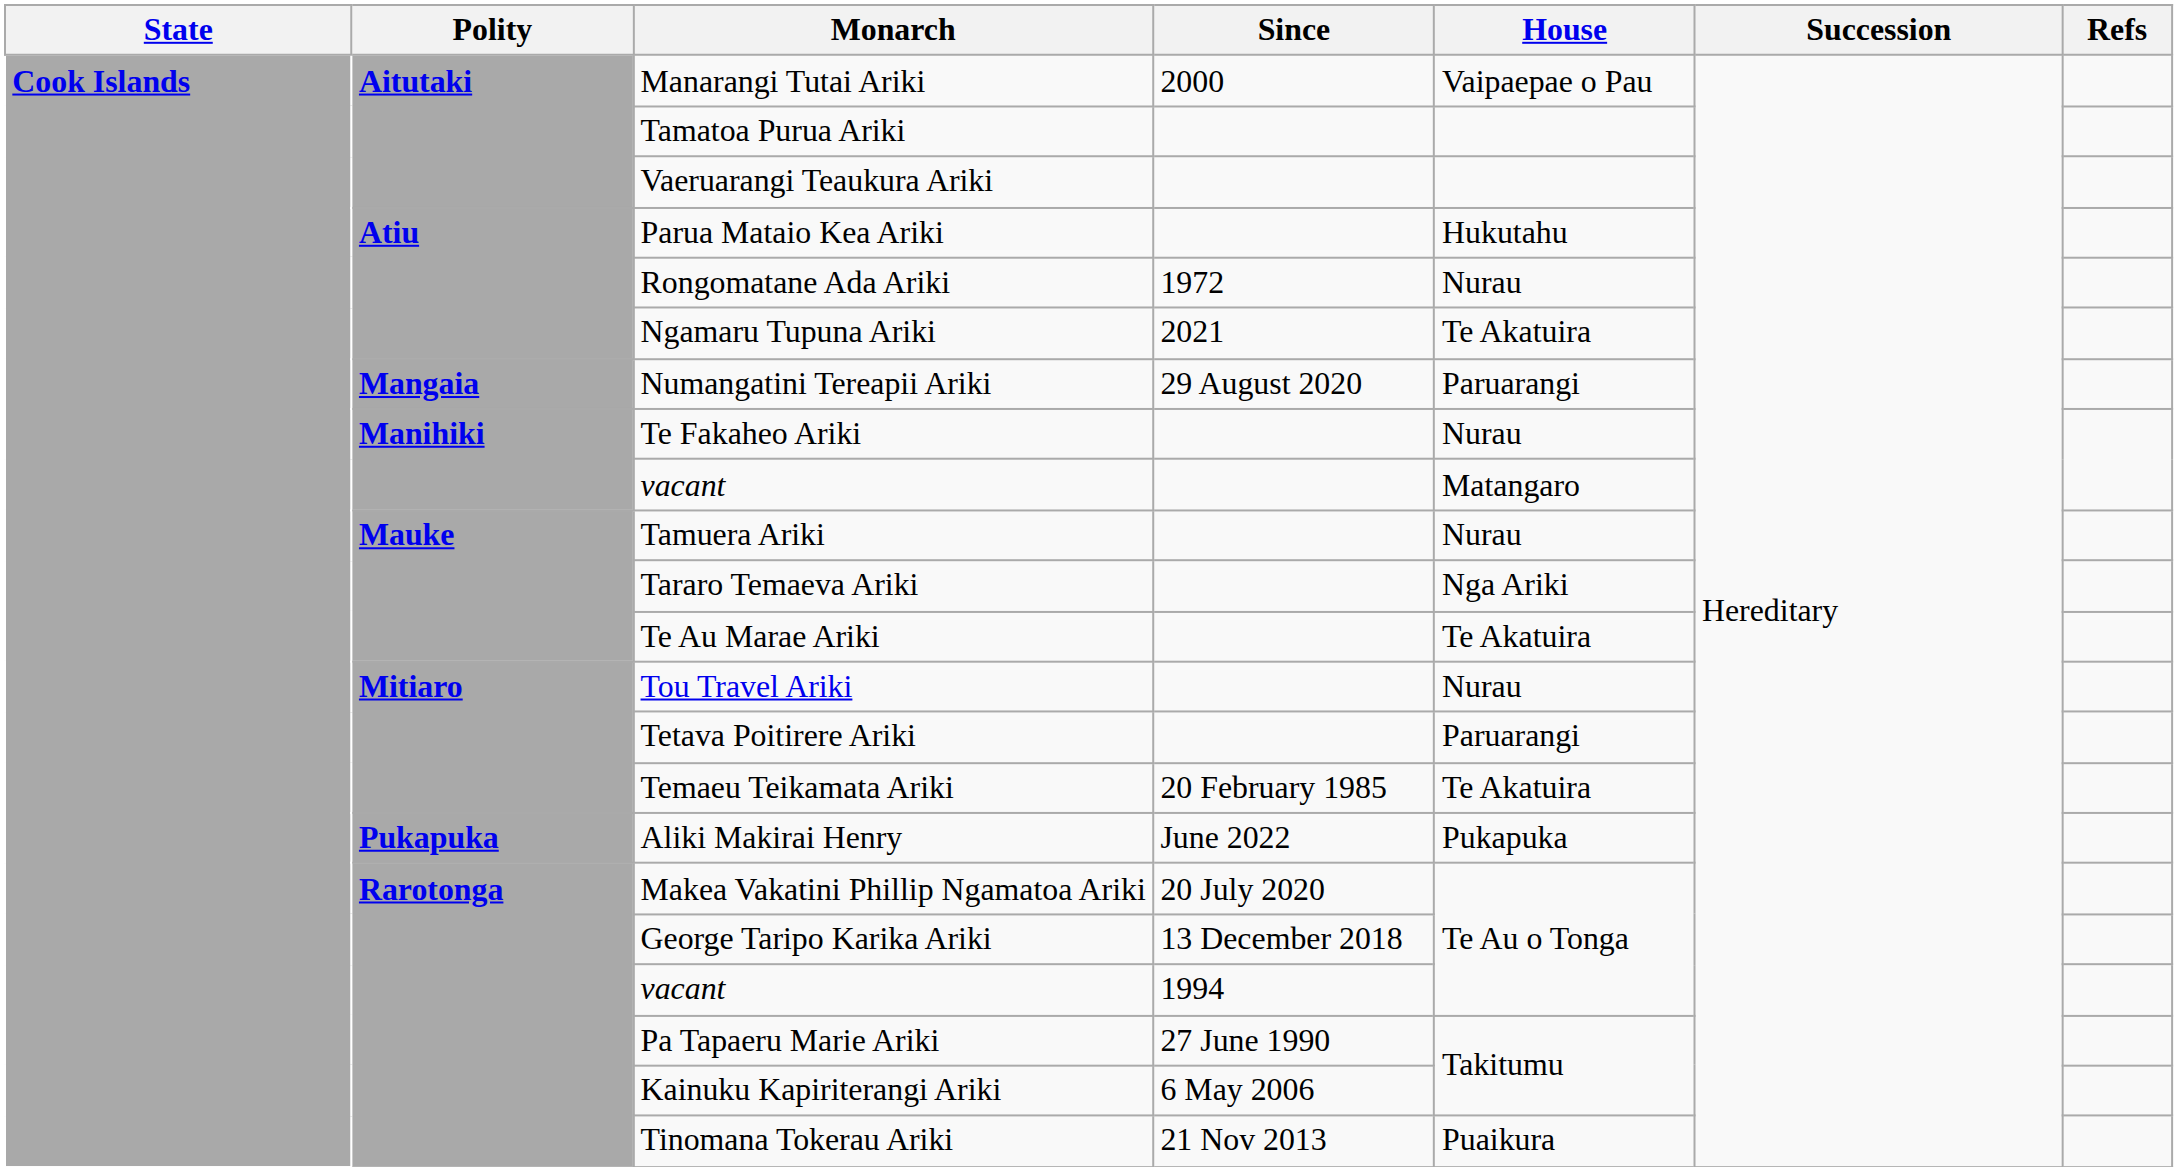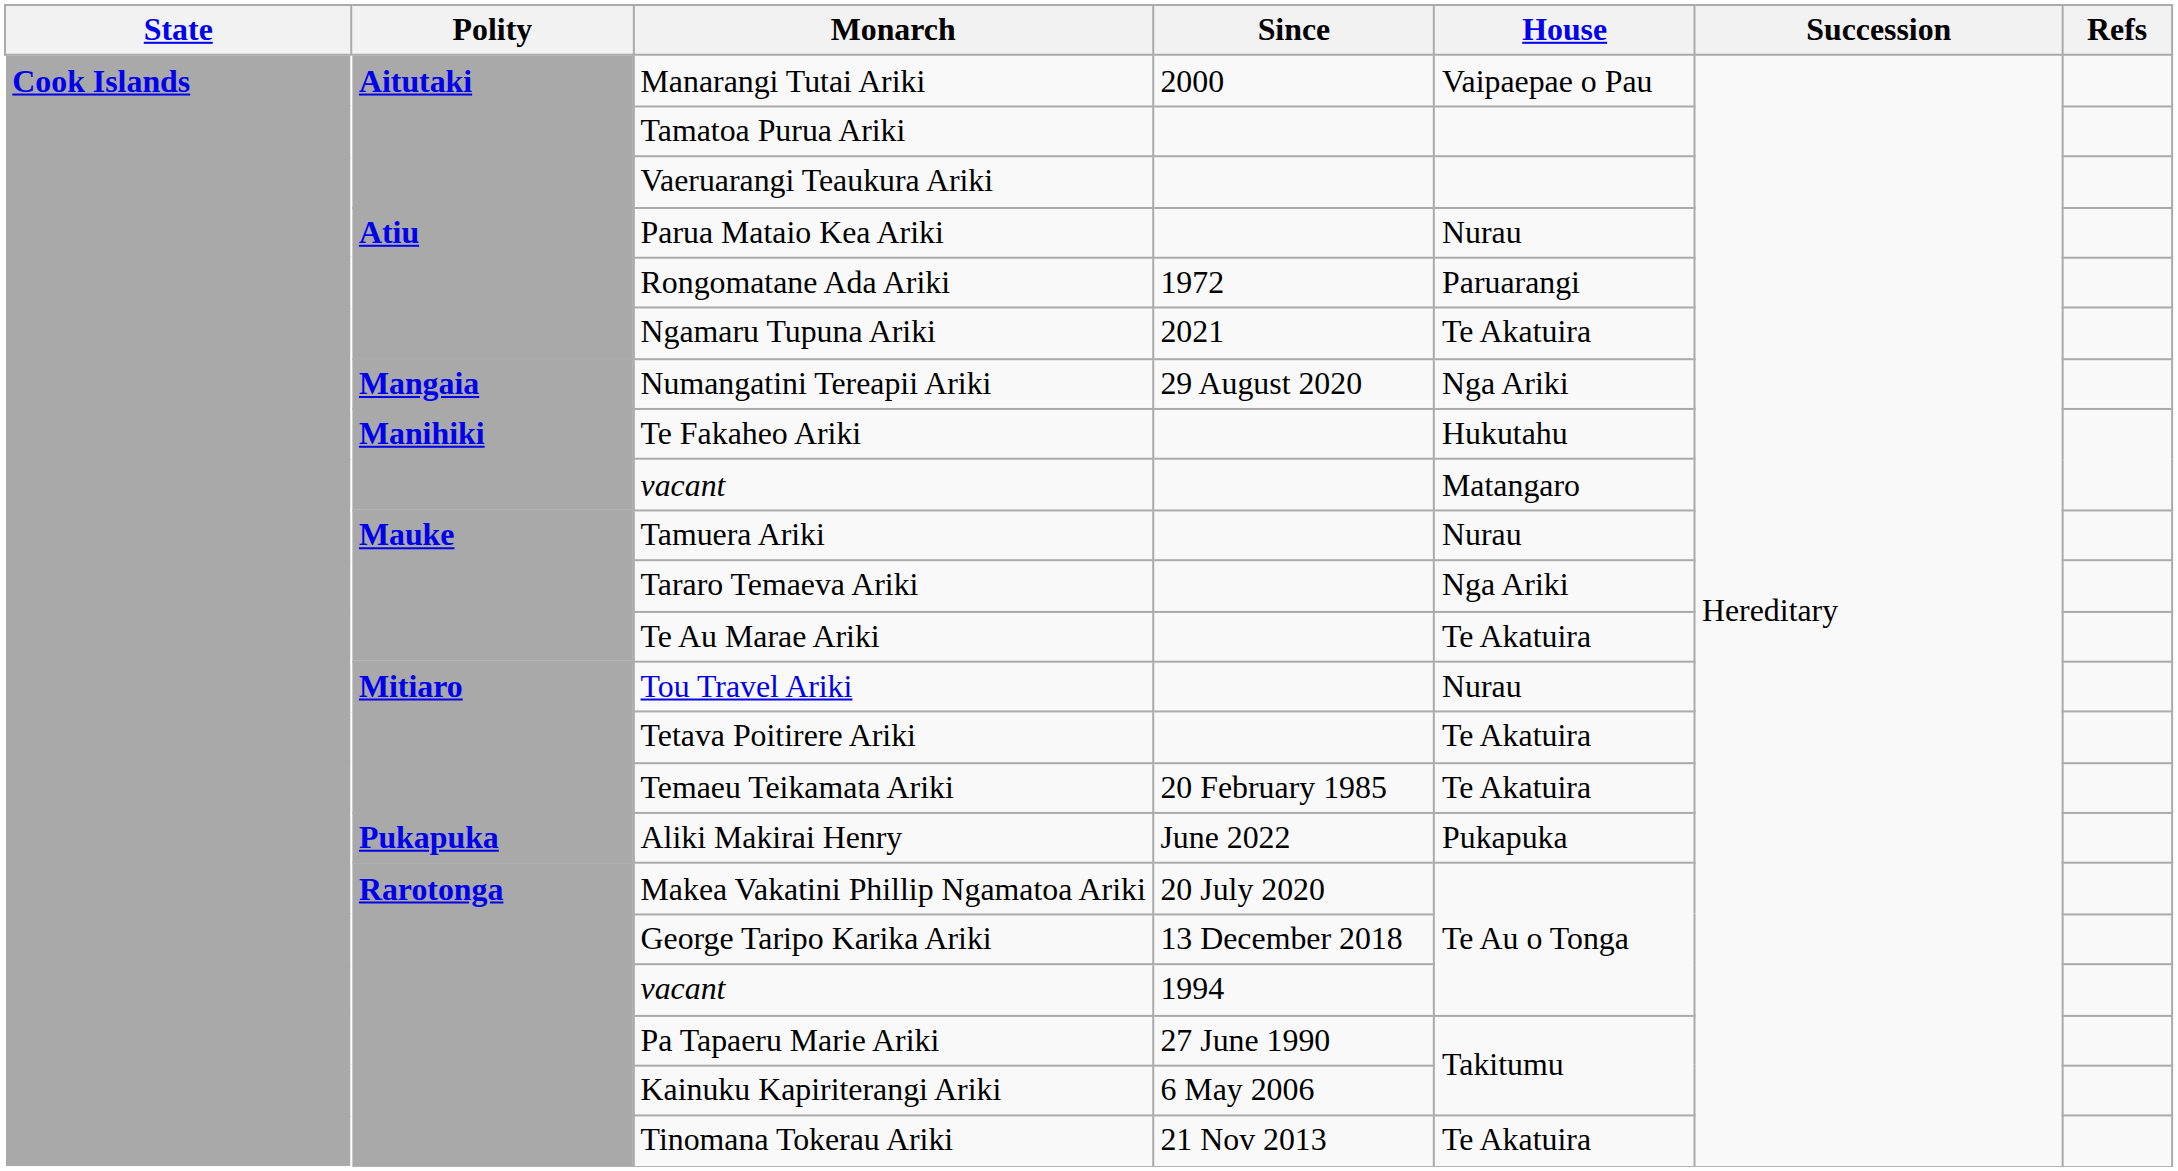Parua Mataio Kea Ariki | House: Hukutahu -> Nurau
Rongomatane Ada Ariki | House: Nurau -> Paruarangi
Numangatini Tereapii Ariki | House: Paruarangi -> Nga Ariki
Te Fakaheo Ariki | House: Nurau -> Hukutahu
Tetava Poitirere Ariki | House: Paruarangi -> Te Akatuira
Tinomana Tokerau Ariki | House: Puaikura -> Te Akatuira
